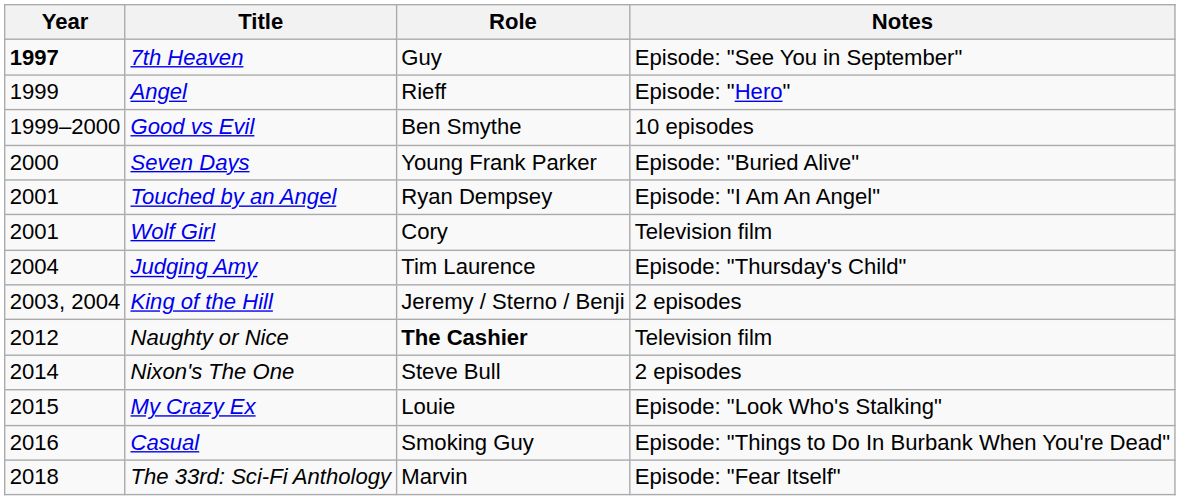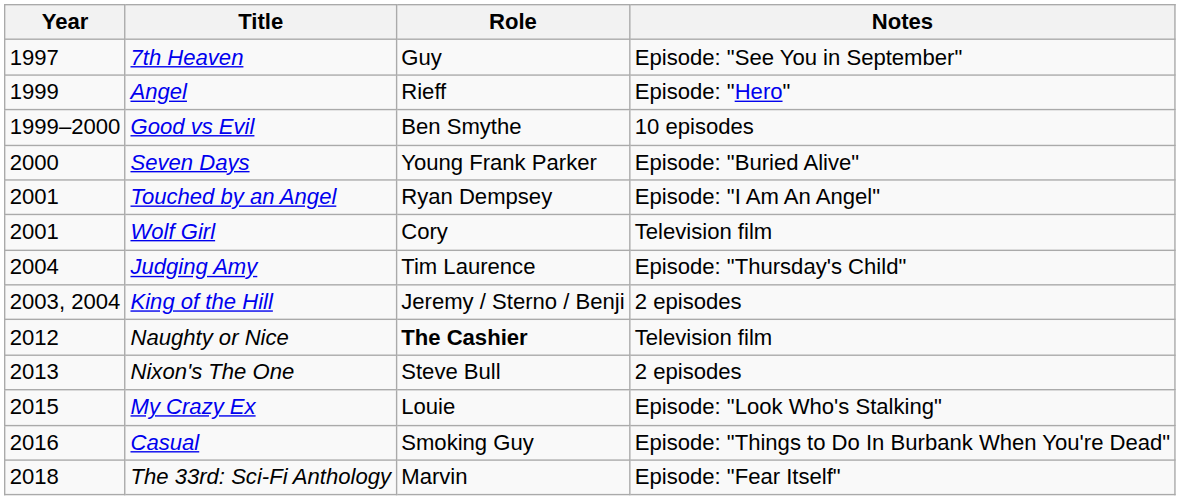7th Heaven | Year: bold -> normal
Nixon's The One | Year: 2014 -> 2013
